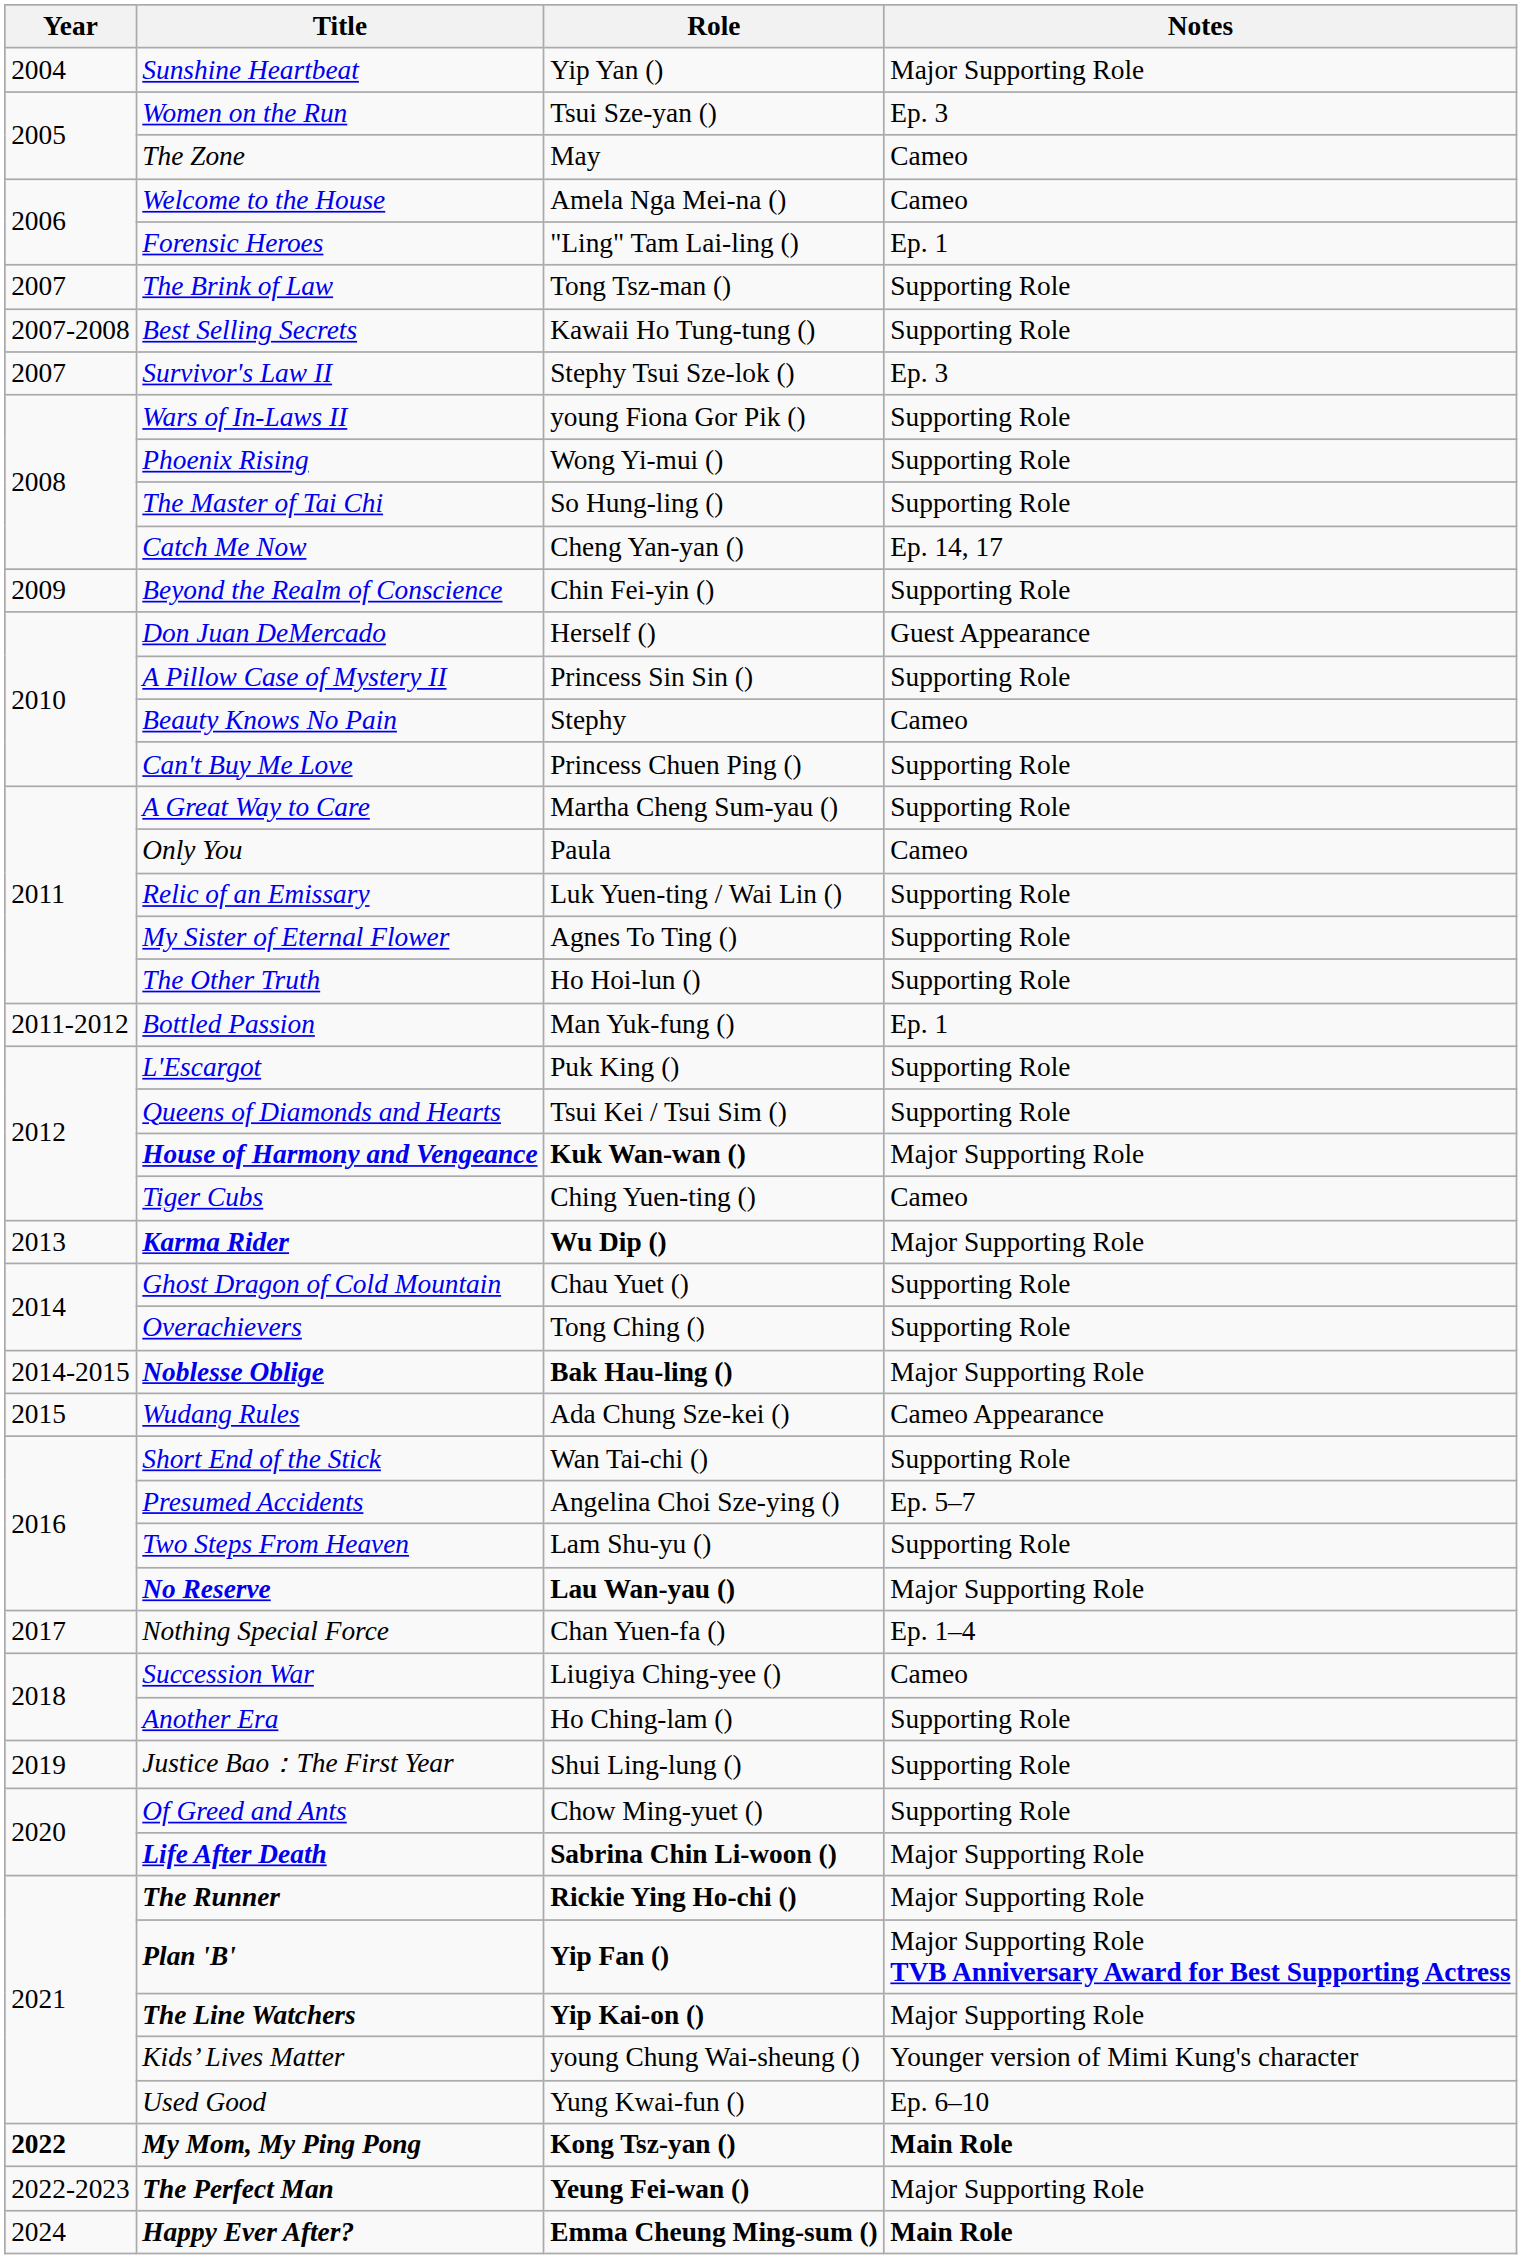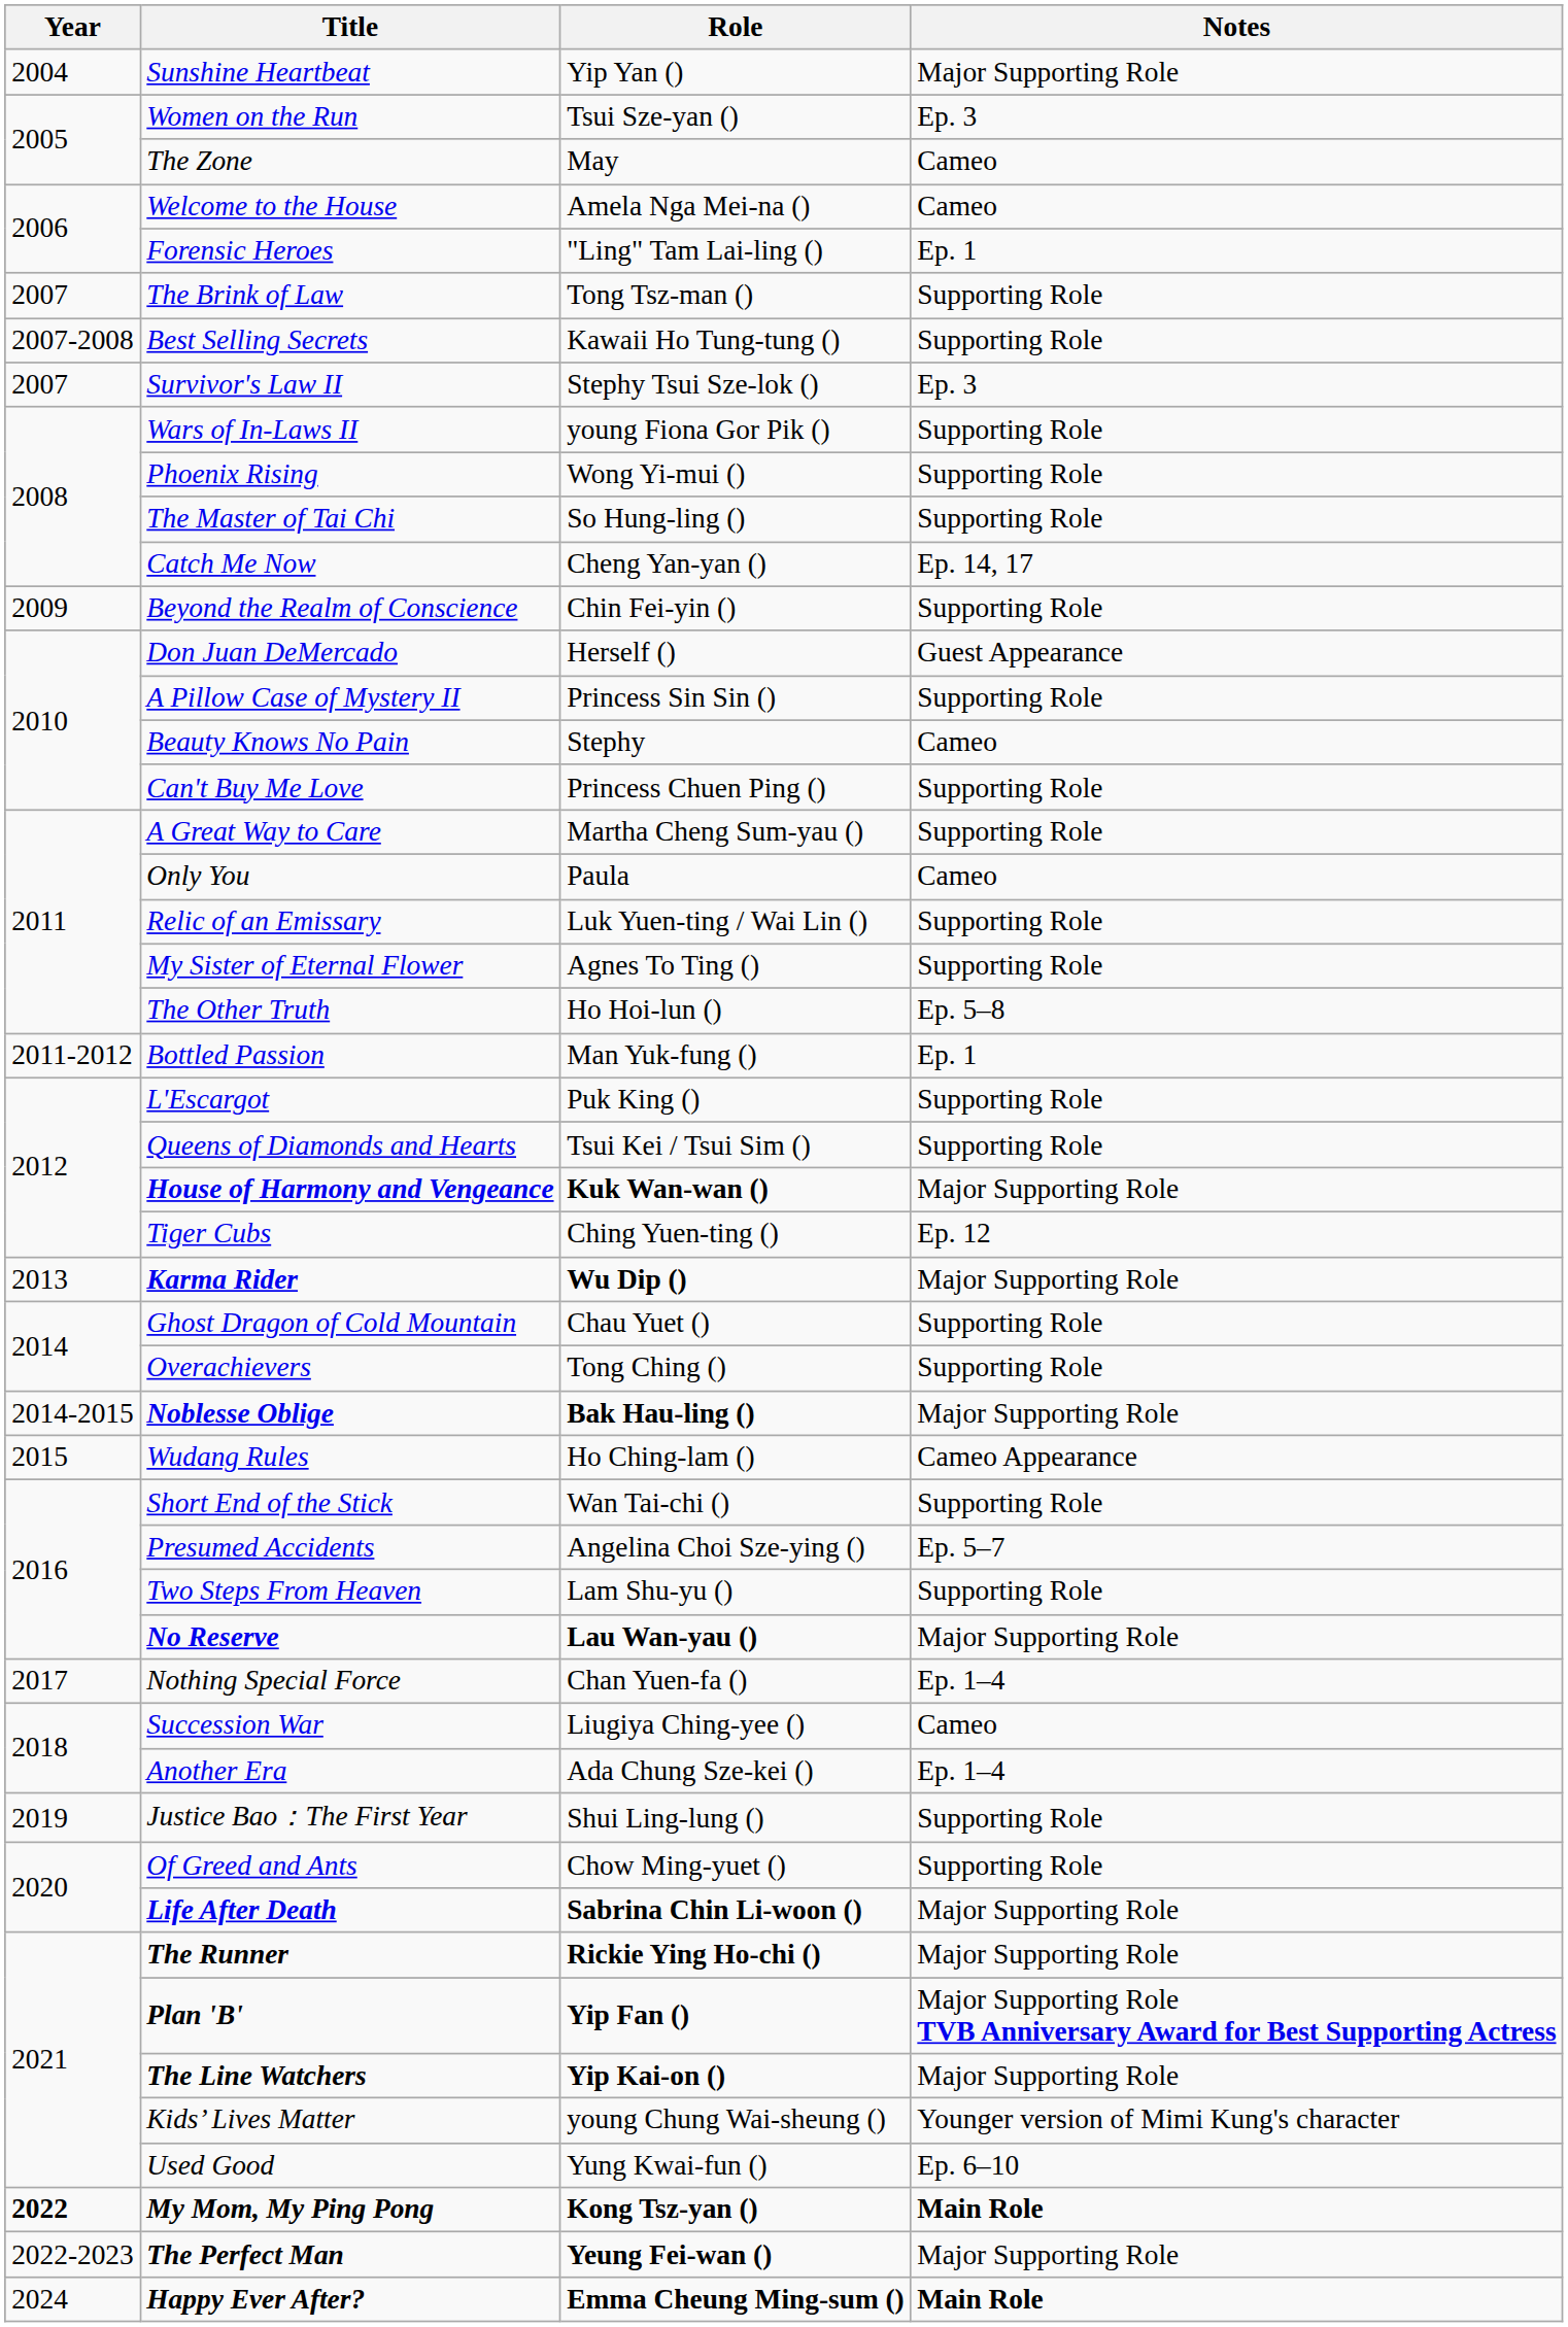The Other Truth | Notes: Supporting Role -> Ep. 5–8
Tiger Cubs | Notes: Cameo -> Ep. 12
Wudang Rules | Role: Ada Chung Sze-kei () -> Ho Ching-lam ()
Another Era | Role: Ho Ching-lam () -> Ada Chung Sze-kei ()
Another Era | Notes: Supporting Role -> Ep. 1–4
